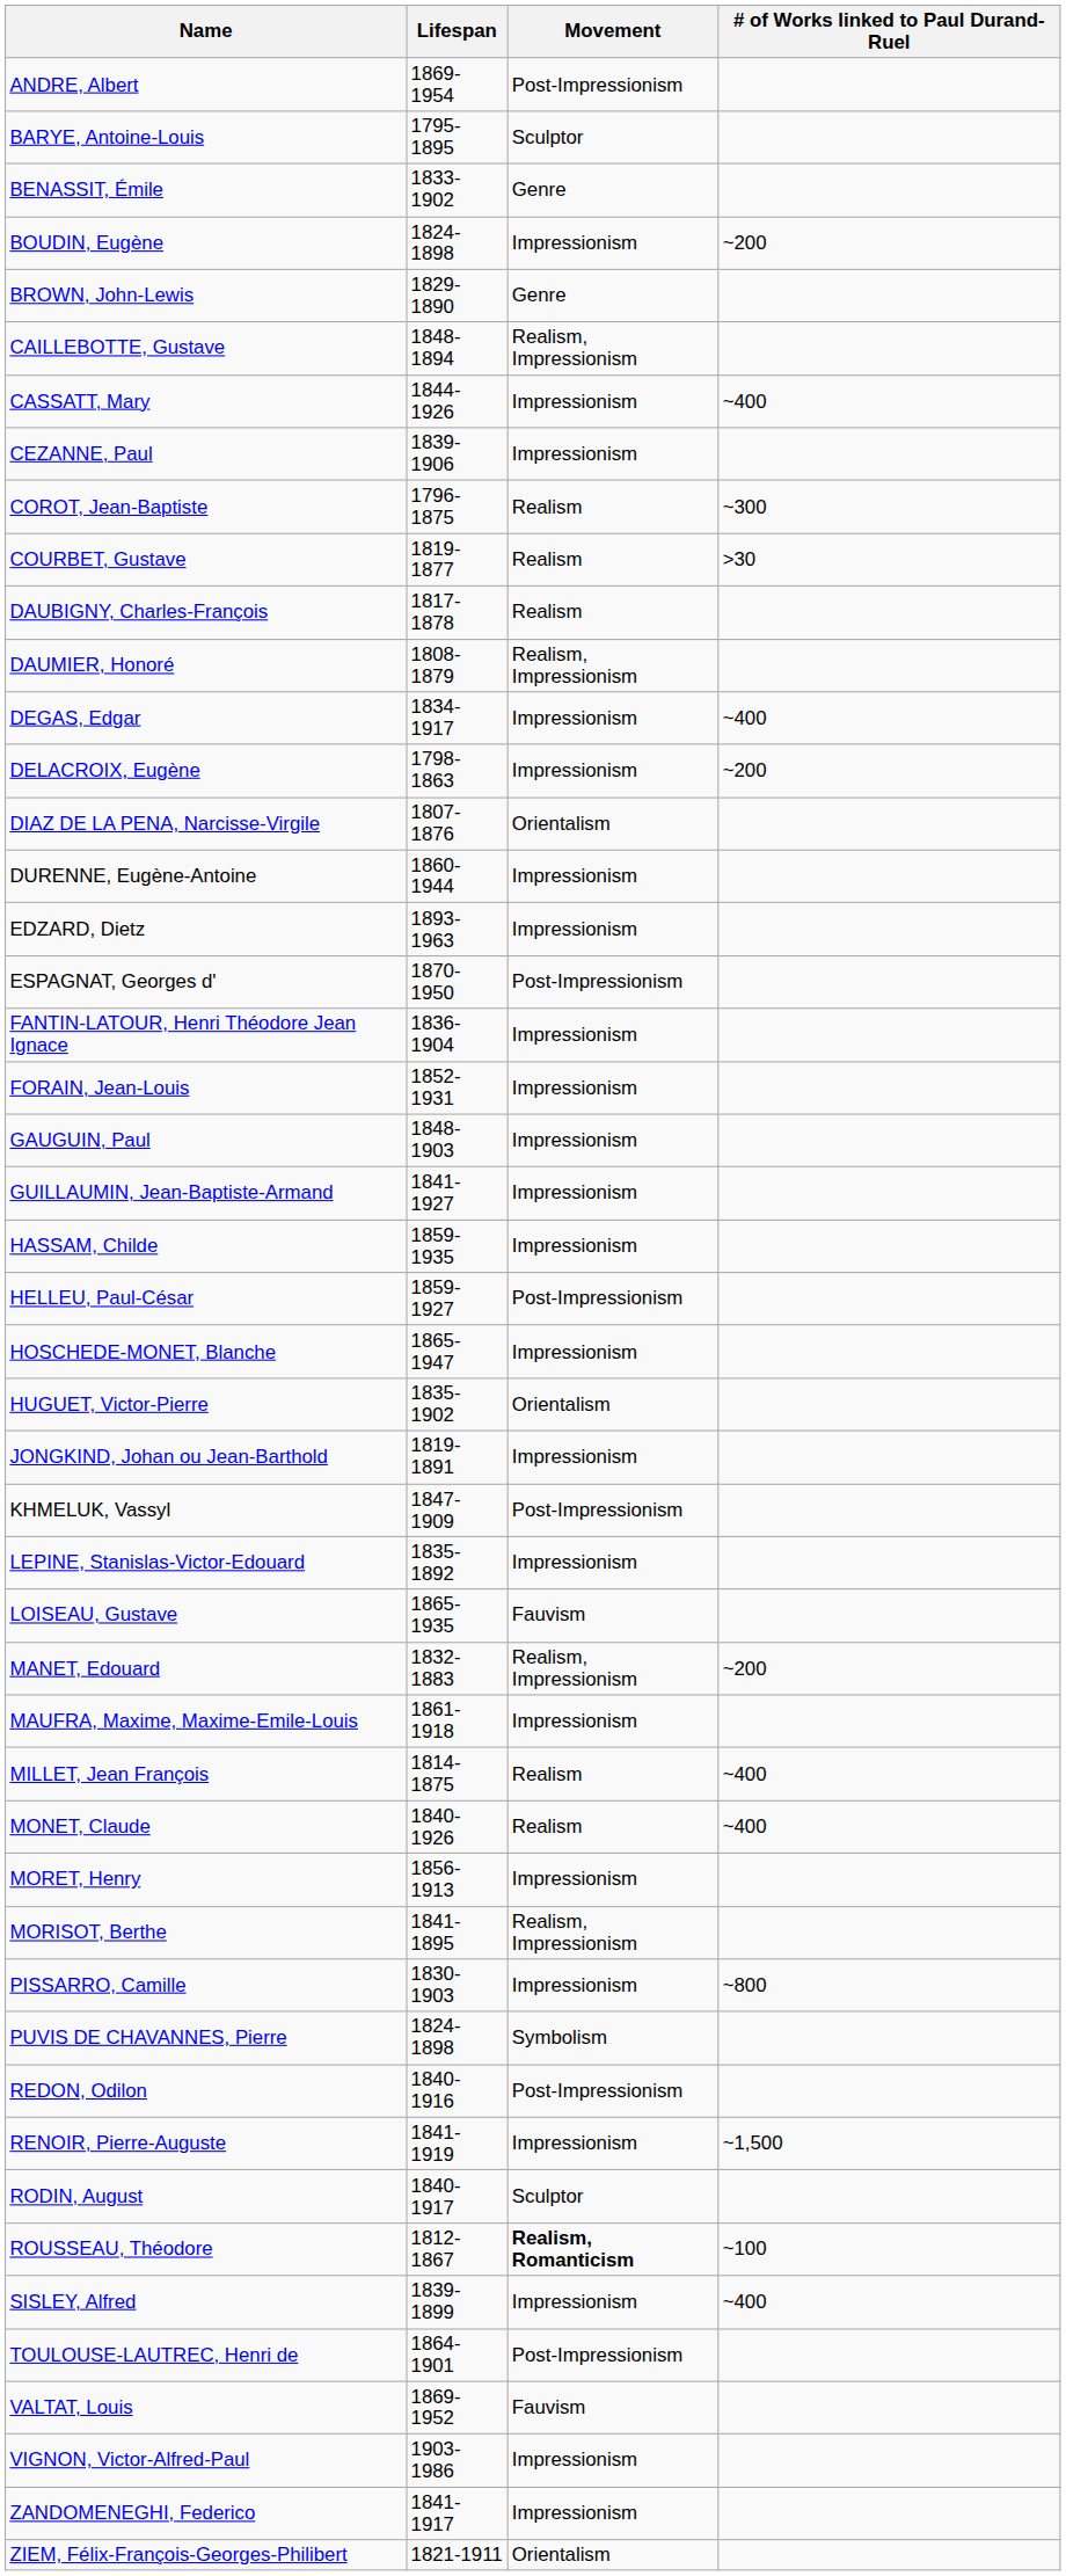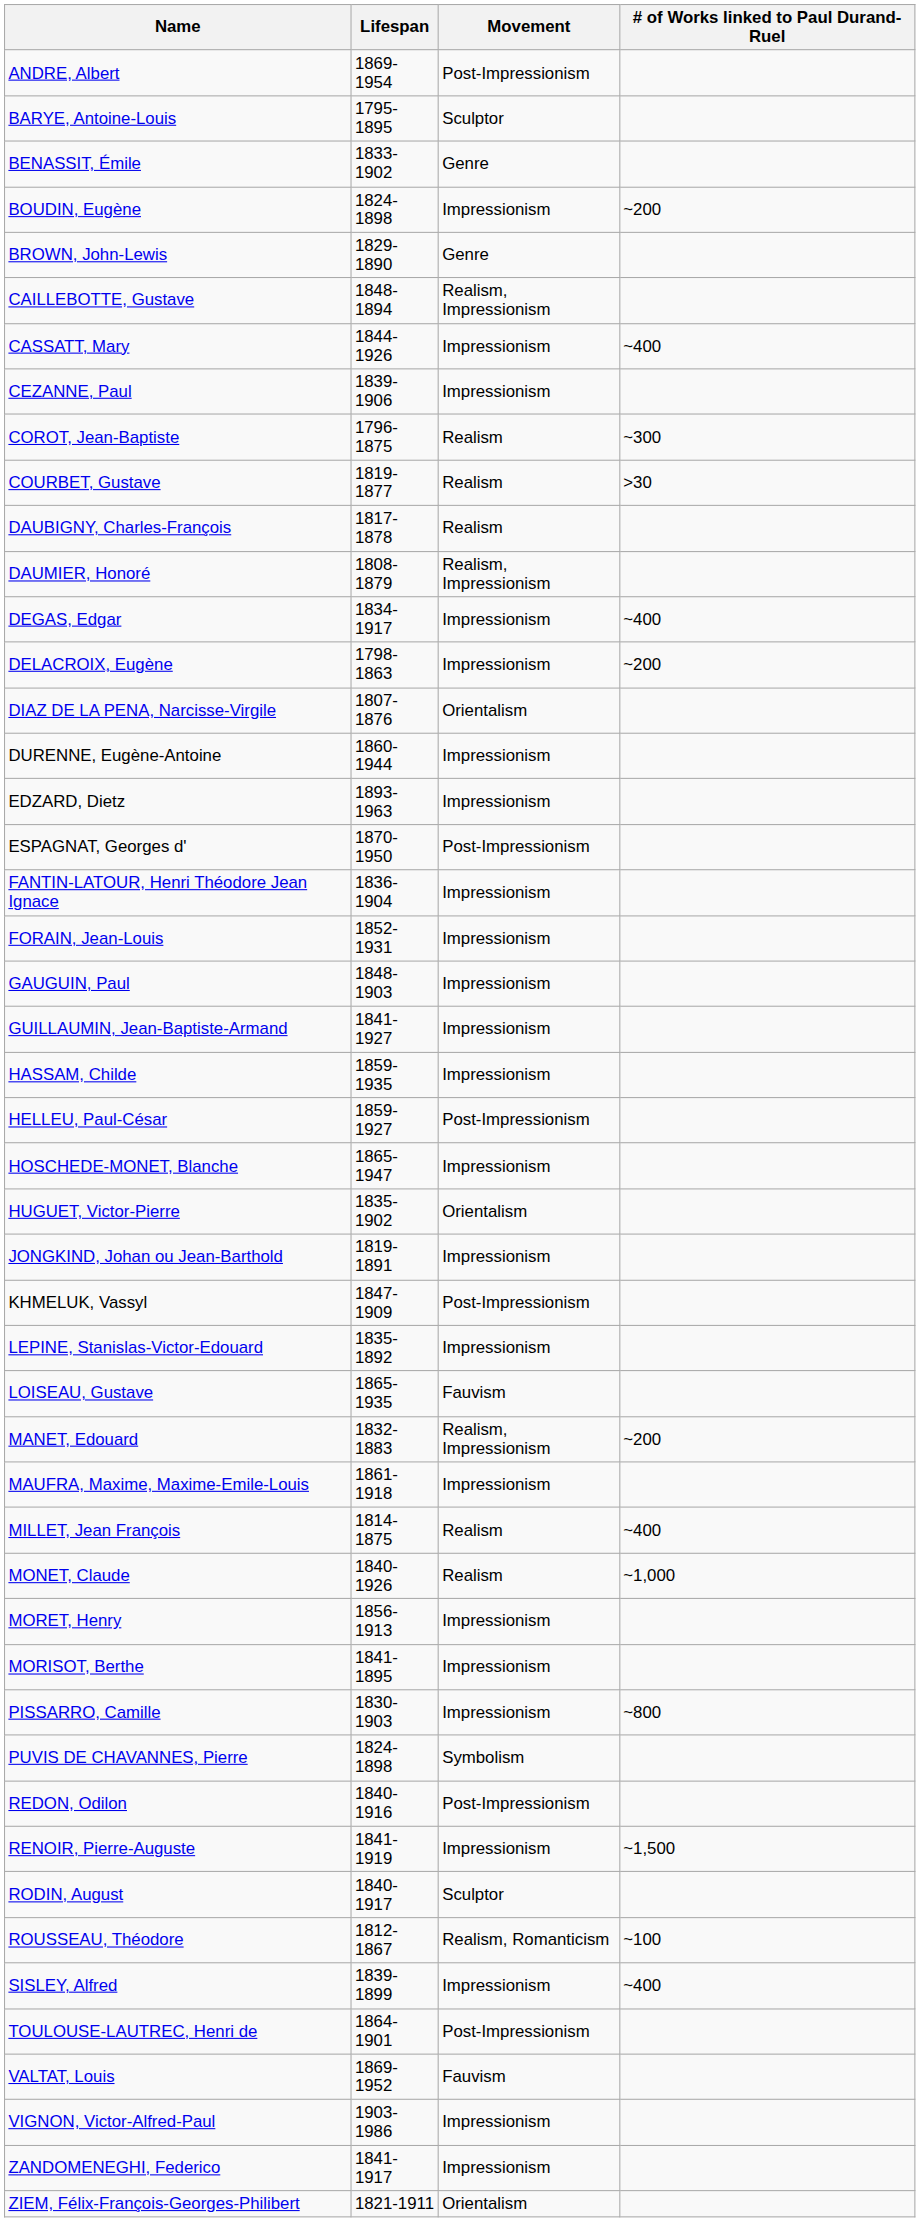MONET, Claude | # of Works linked to Paul Durand-Ruel: ~400 -> ~1,000
MORISOT, Berthe | Movement: Realism, Impressionism -> Impressionism
ROUSSEAU, Théodore | Movement: bold -> normal
